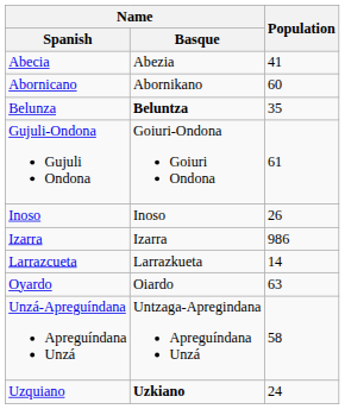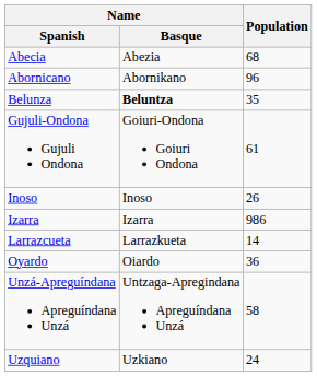Abecia | Population: 41 -> 68
Abornicano | Population: 60 -> 96
Oyardo | Population: 63 -> 36
Uzquiano | Name / Basque: bold -> normal
